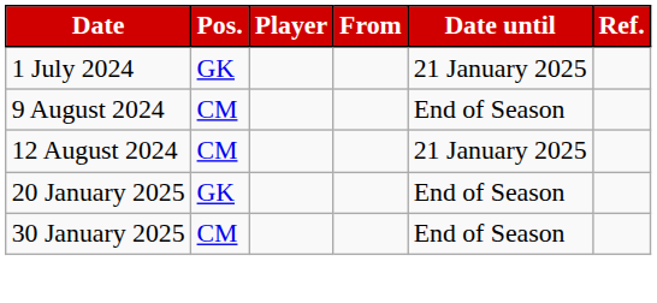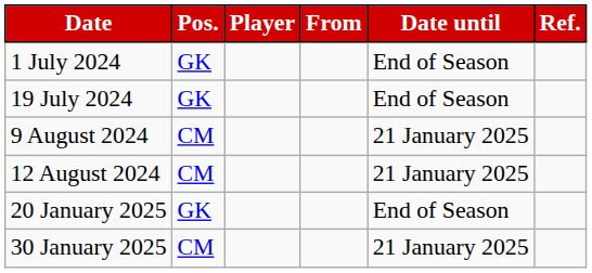1 July 2024 | Date until: 21 January 2025 -> End of Season
+ row: 19 July 2024 | GK | End of Season
9 August 2024 | Date until: End of Season -> 21 January 2025
30 January 2025 | Date until: End of Season -> 21 January 2025
